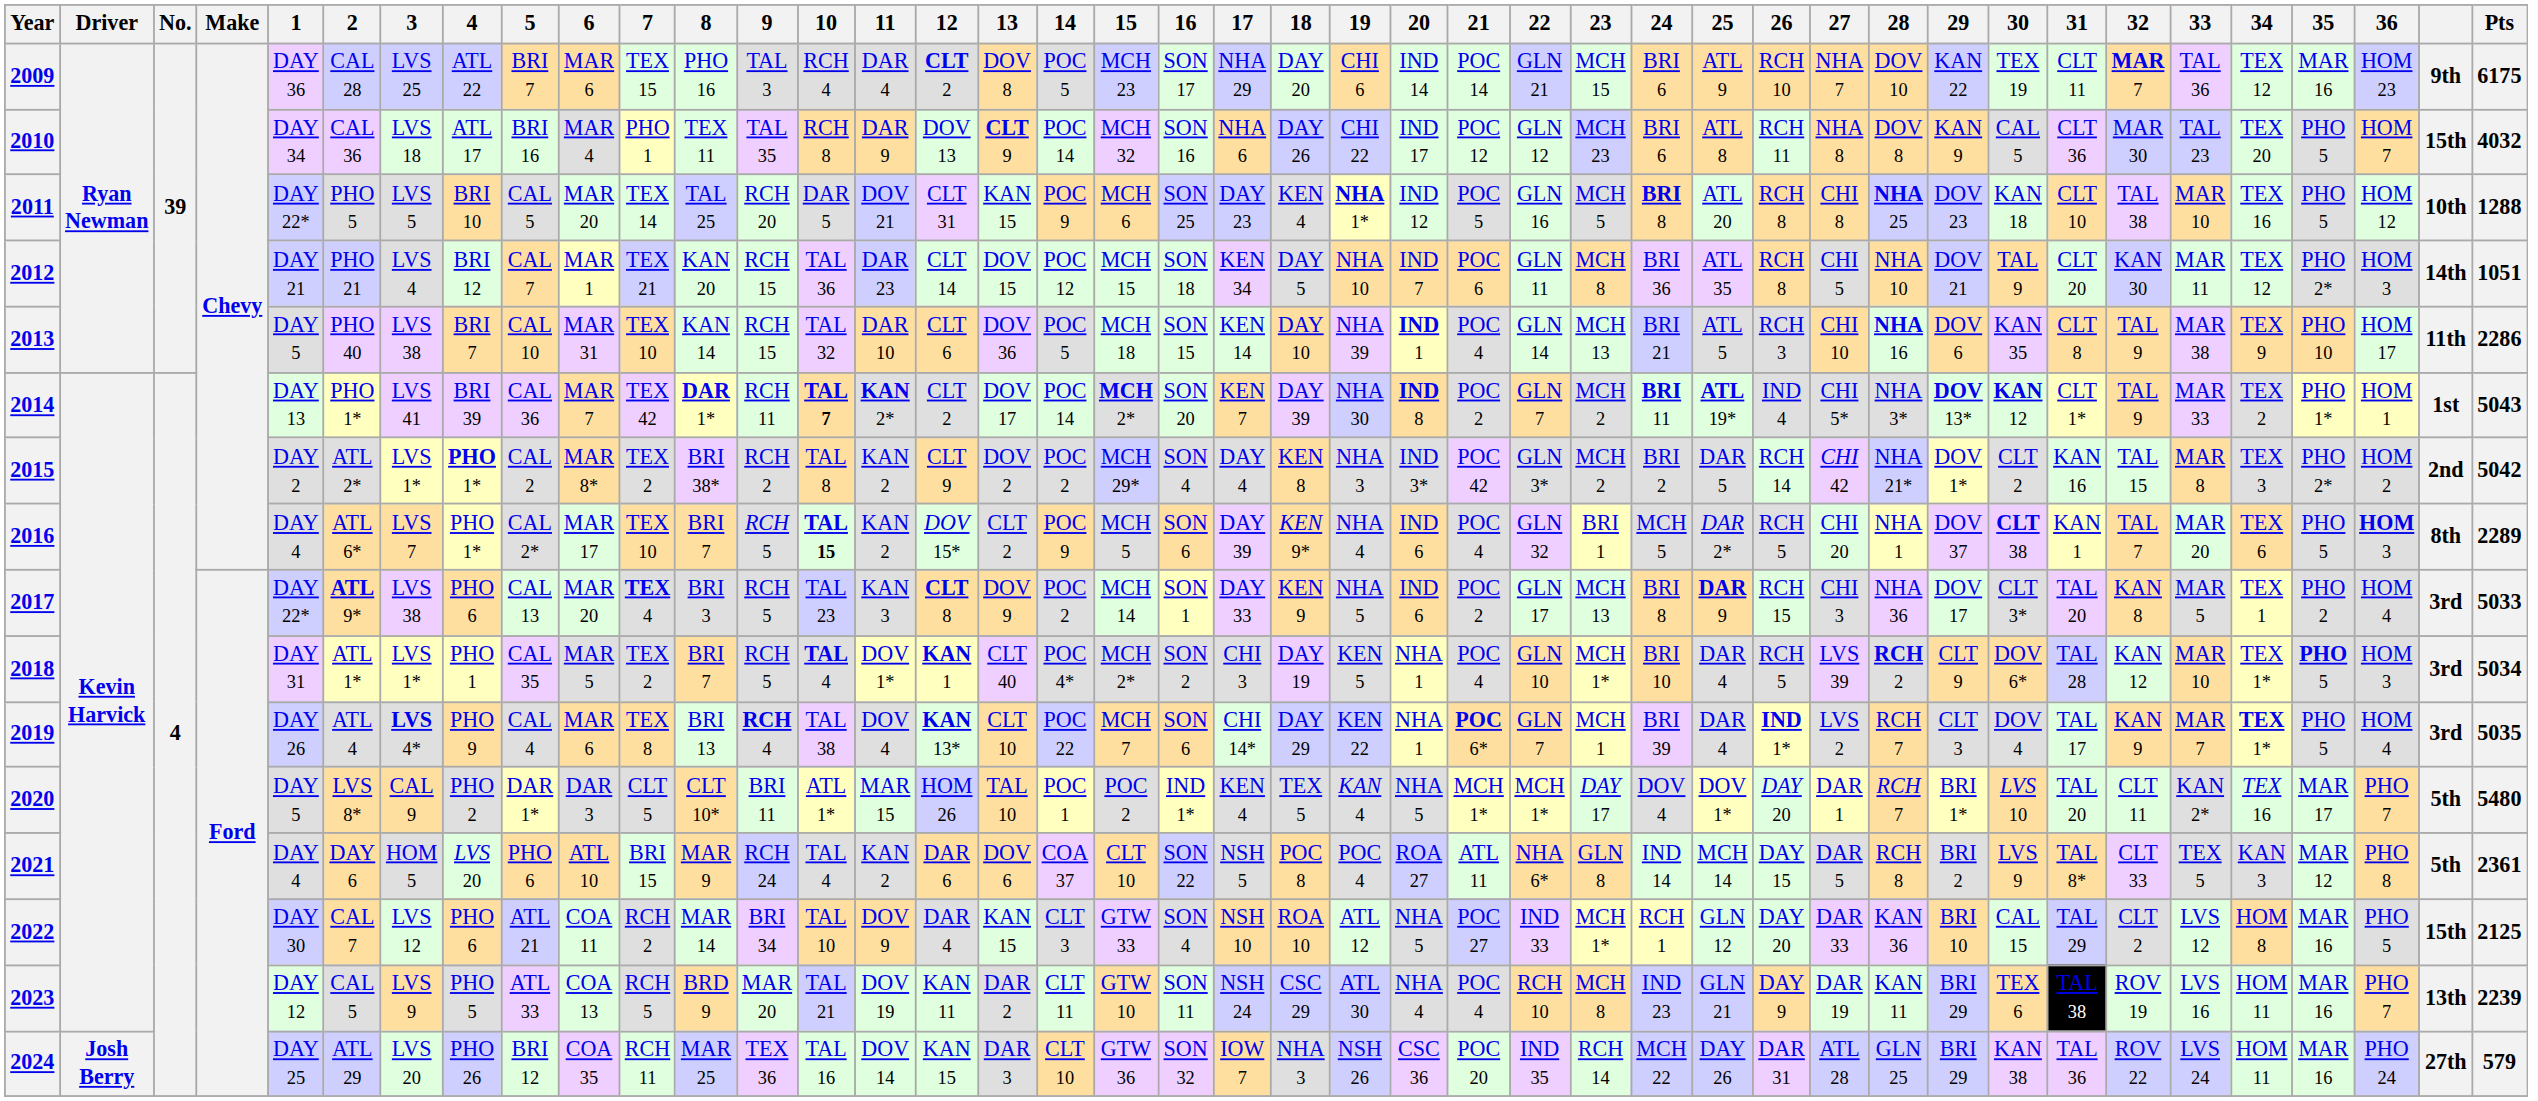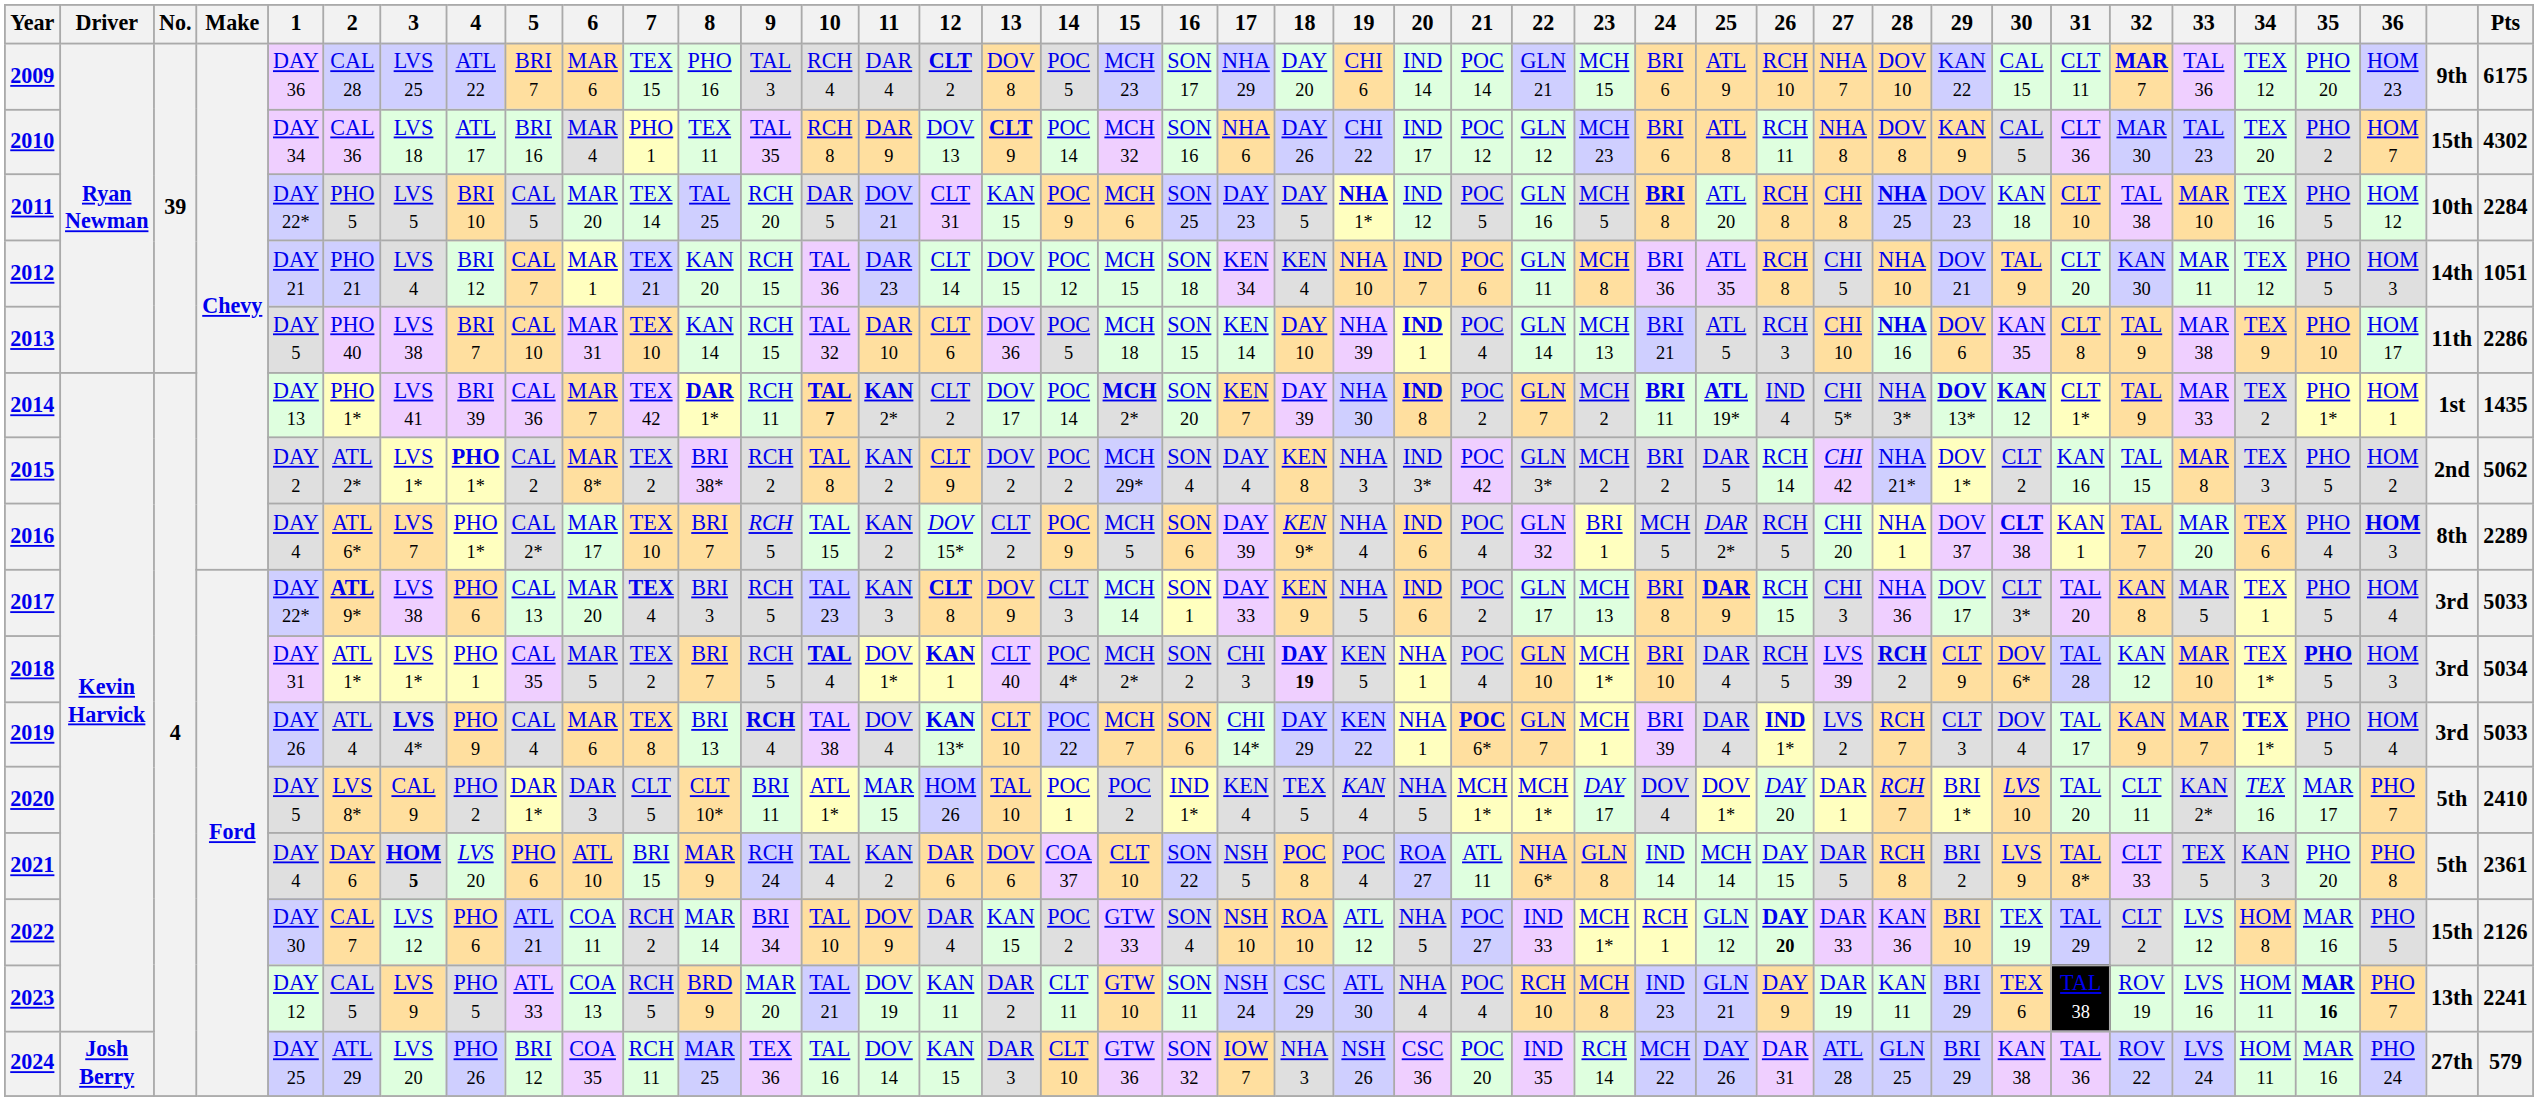2009 | 30: TEX 19 -> CAL 15
2009 | 35: MAR 16 -> PHO 20
2010 | 35: PHO 5 -> PHO 2
2010 | Pts: 4032 -> 4302
2011 | 18: KEN 4 -> DAY 5
2011 | Pts: 1288 -> 2284
2012 | 18: DAY 5 -> KEN 4
2012 | 35: PHO 2* -> PHO 5
2014 | Pts: 5043 -> 1435
2015 | 35: PHO 2* -> PHO 5
2015 | Pts: 5042 -> 5062
2016 | 10: bold -> normal
2016 | 35: PHO 5 -> PHO 4
2017 | 14: POC 2 -> CLT 3
2017 | 35: PHO 2 -> PHO 5
2018 | 18: normal -> bold
2019 | Pts: 5035 -> 5033
2020 | Pts: 5480 -> 2410
2021 | 3: normal -> bold
2021 | 35: MAR 12 -> PHO 20
2022 | 14: CLT 3 -> POC 2
2022 | 26: normal -> bold
2022 | 30: CAL 15 -> TEX 19
2022 | Pts: 2125 -> 2126
2023 | 35: normal -> bold
2023 | Pts: 2239 -> 2241
